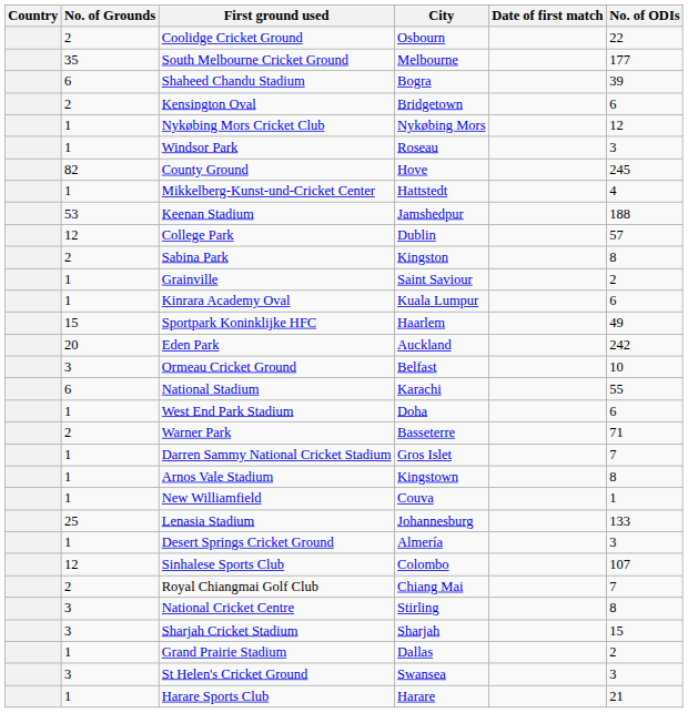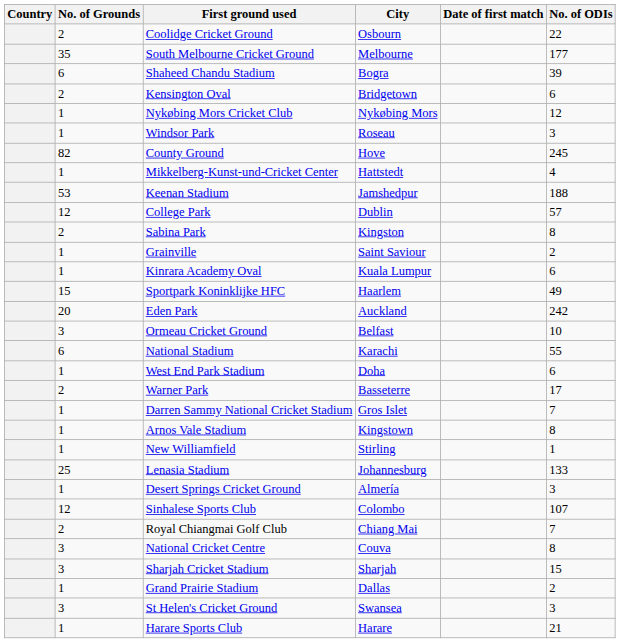Warner Park | No. of ODIs: 71 -> 17
New Williamfield | City: Couva -> Stirling
National Cricket Centre | City: Stirling -> Couva
